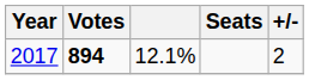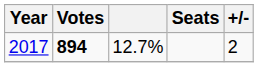2017 | column 3: 12.1% -> 12.7%
